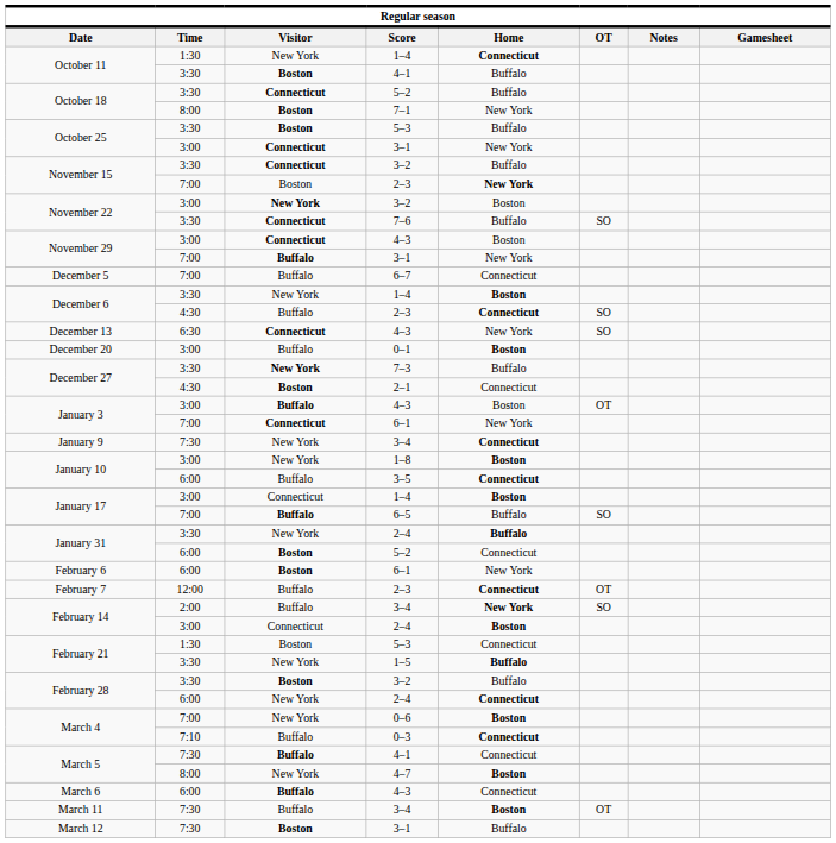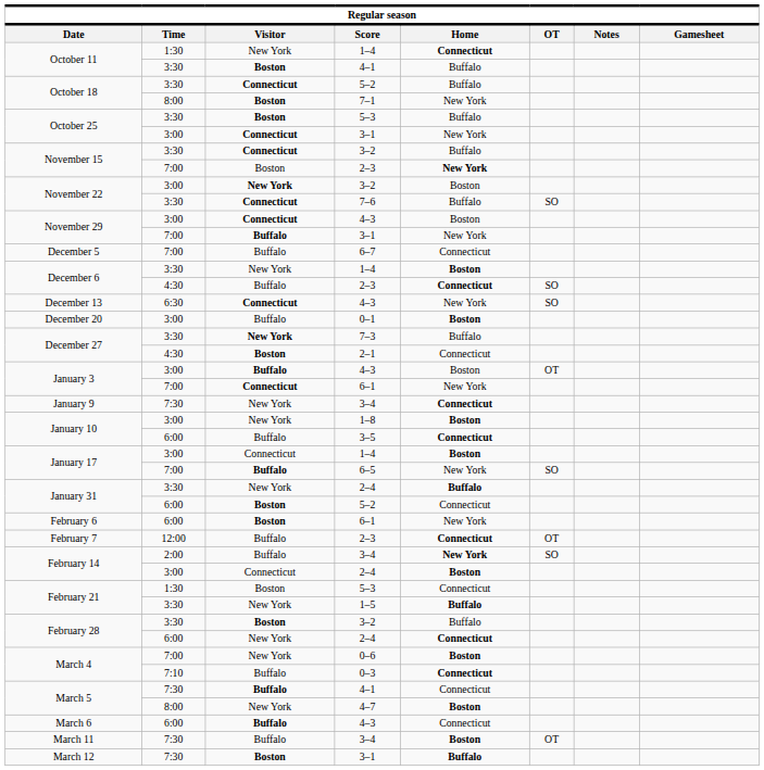January 17 / 6–5 | Home: Buffalo -> New York
March 12 | Home: normal -> bold
